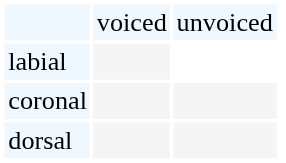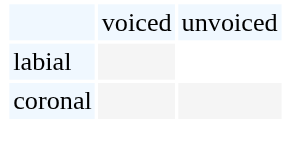- row: dorsal
